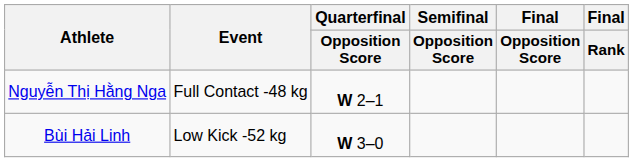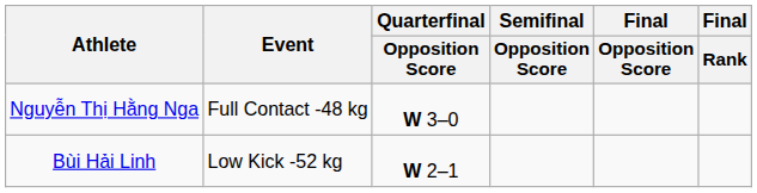Nguyễn Thị Hằng Nga | Quarterfinal / Opposition Score: W 2–1 -> W 3–0
Bùi Hải Linh | Quarterfinal / Opposition Score: W 3–0 -> W 2–1
